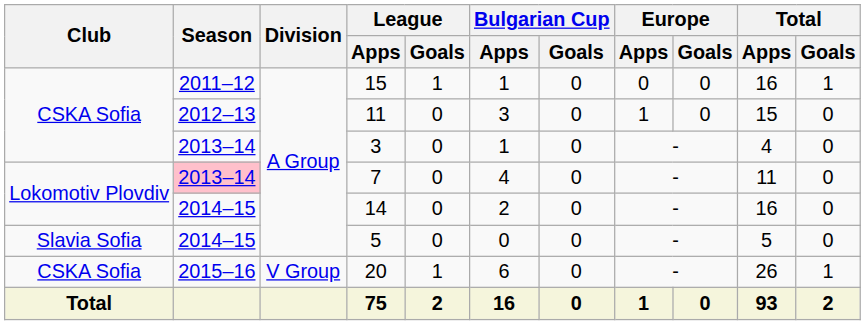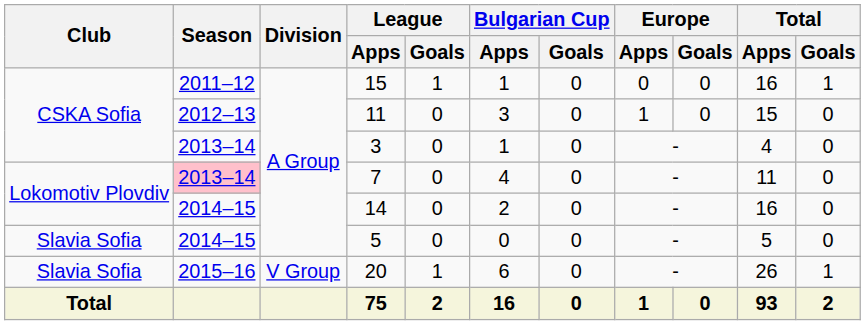20 | Club: CSKA Sofia -> Slavia Sofia
